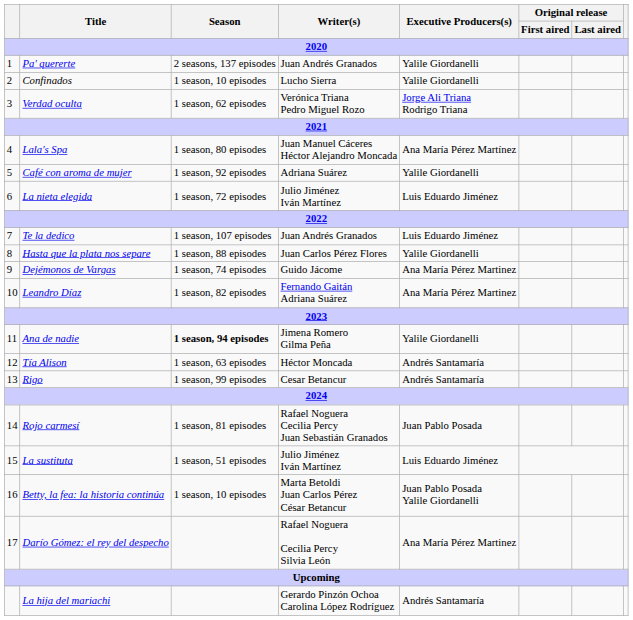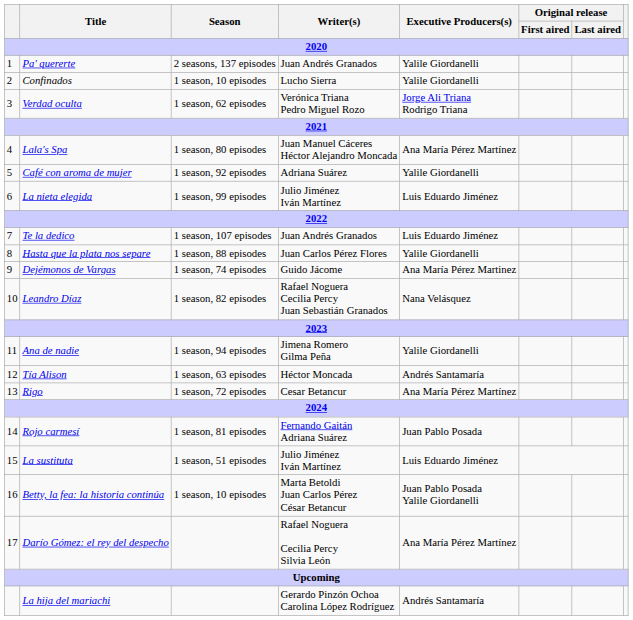La nieta elegida | Season: 1 season, 72 episodes -> 1 season, 99 episodes
Leandro Díaz | Writer(s): Fernando Gaitán Adriana Suárez -> Rafael Noguera Cecilia Percy Juan Sebastián Granados
Leandro Díaz | Executive Producers(s): Ana María Pérez Martinez -> Nana Velásquez
Ana de nadie | Season: bold -> normal
Rigo | Season: 1 season, 99 episodes -> 1 season, 72 episodes
Rigo | Executive Producers(s): Andrés Santamaría -> Ana María Pérez Martínez
Rojo carmesí | Writer(s): Rafael Noguera Cecilia Percy Juan Sebastián Granados -> Fernando Gaitán Adriana Suárez
Darío Gómez: el rey del despecho | Executive Producers(s): Ana María Pérez Martinez -> Ana María Pérez Martínez
